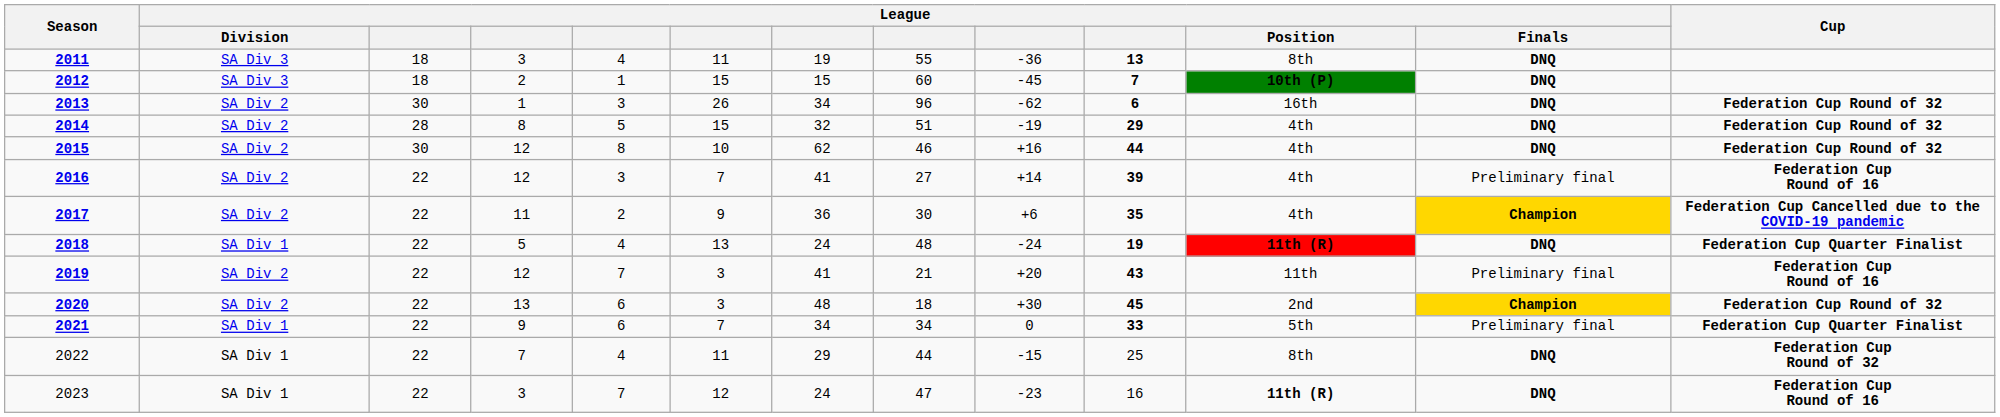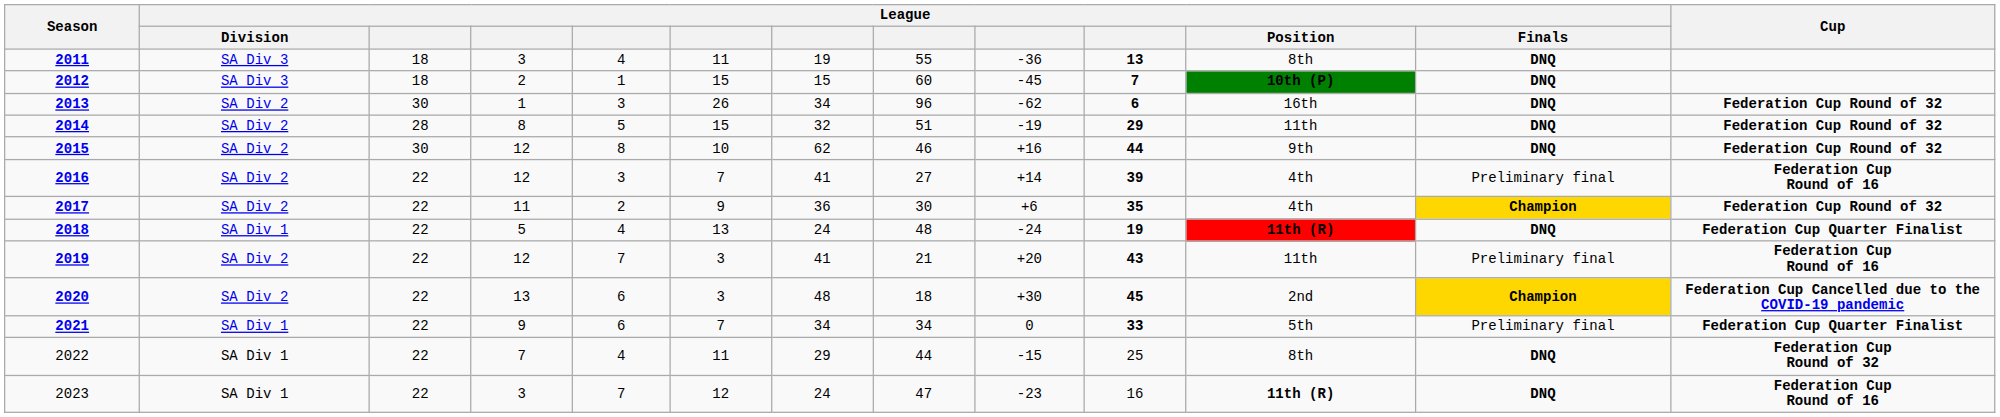2014 | League / Position: 4th -> 11th
2015 | League / Position: 4th -> 9th
2017 | Cup: Federation Cup Cancelled due to the COVID-19 pandemic -> Federation Cup Round of 32
2020 | Cup: Federation Cup Round of 32 -> Federation Cup Cancelled due to the COVID-19 pandemic
